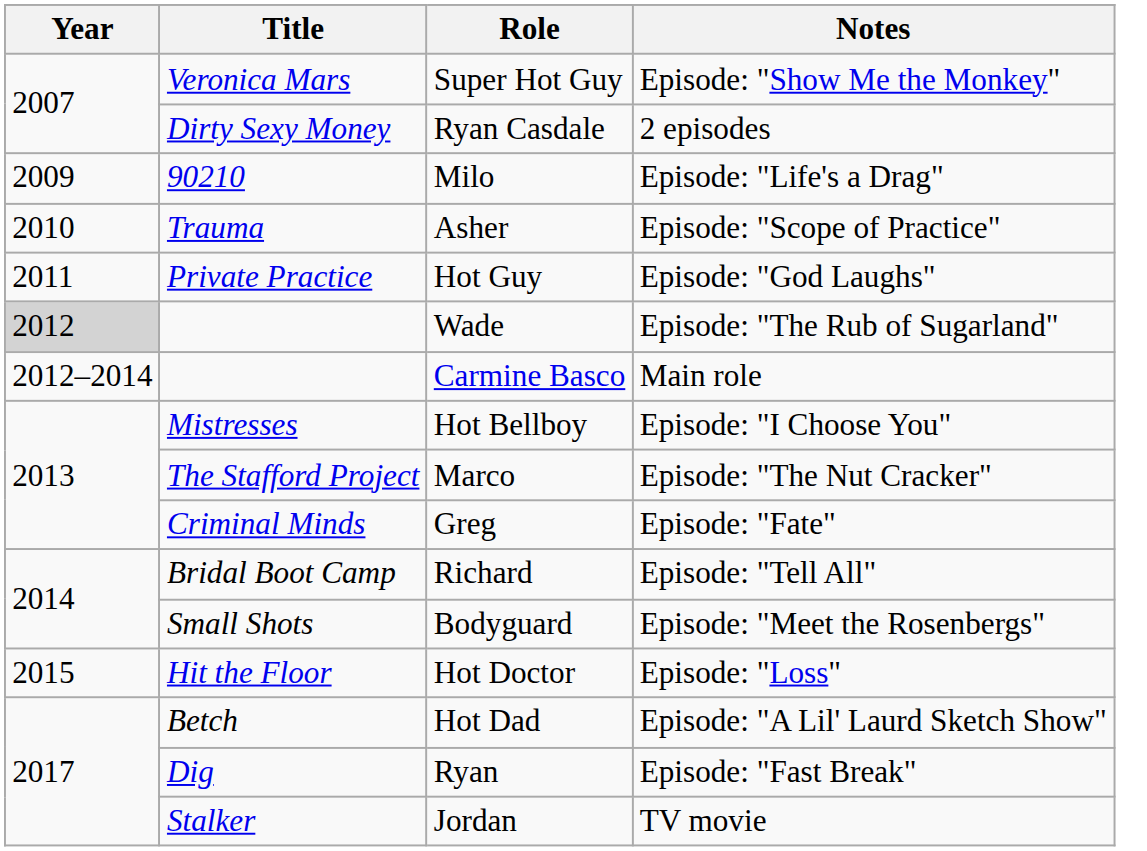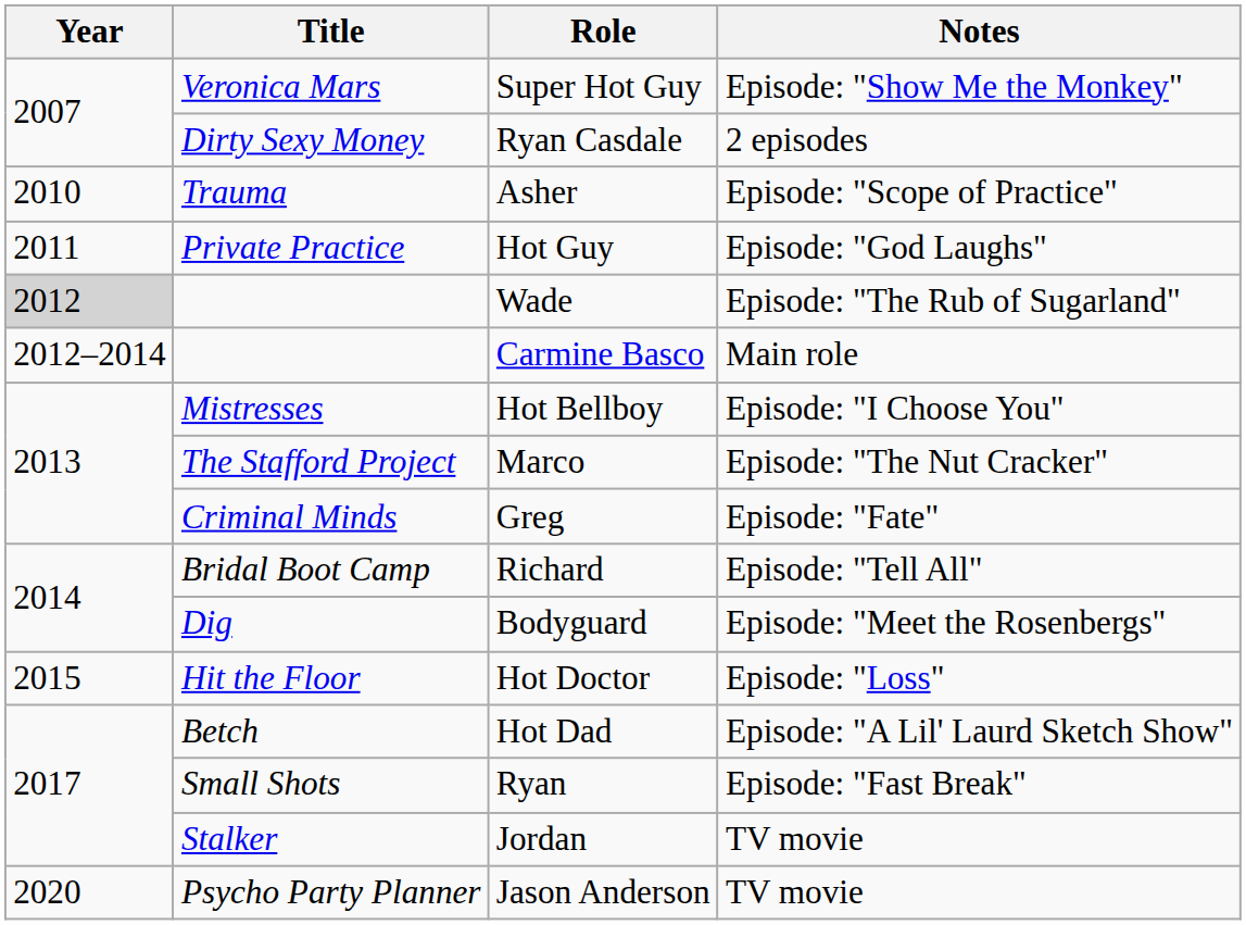- row: 2009 | 90210 | Milo | Episode: "Life's a Drag"
Bodyguard | Title: Small Shots -> Dig
Ryan | Title: Dig -> Small Shots
+ row: 2020 | Psycho Party Planner | Jason Anderson | TV movie
